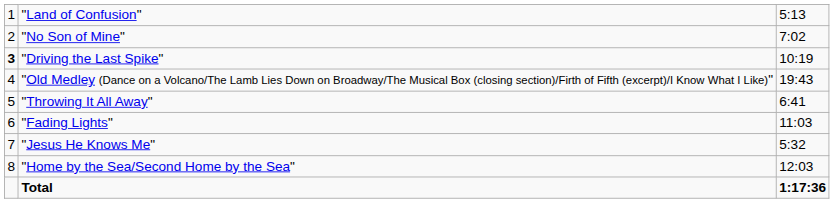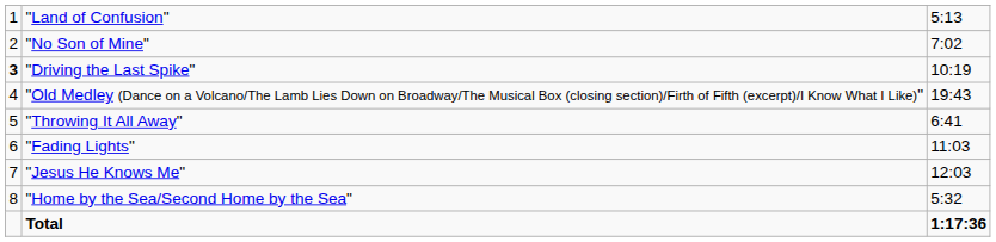"Jesus He Knows Me" | column 3: 5:32 -> 12:03
"Home by the Sea/Second Home by the Sea" | column 3: 12:03 -> 5:32
